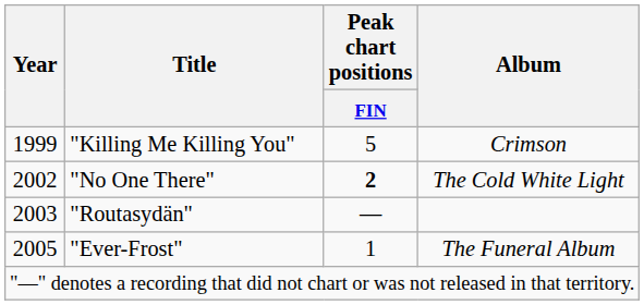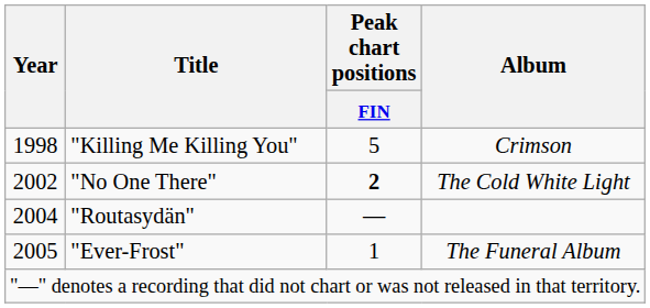"Killing Me Killing You" | Year: 1999 -> 1998
"Routasydän" | Year: 2003 -> 2004
